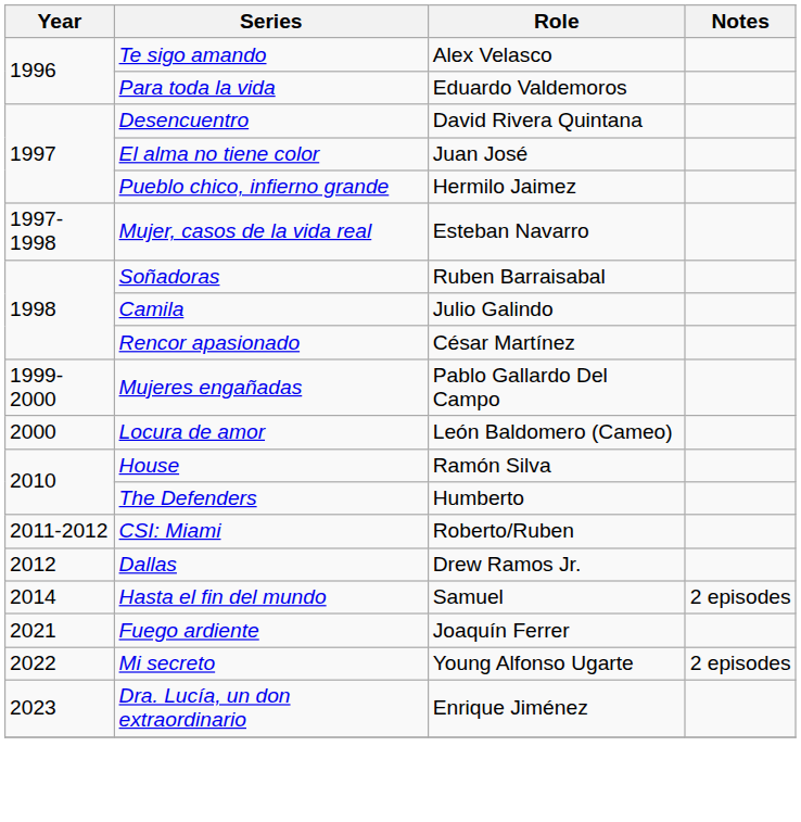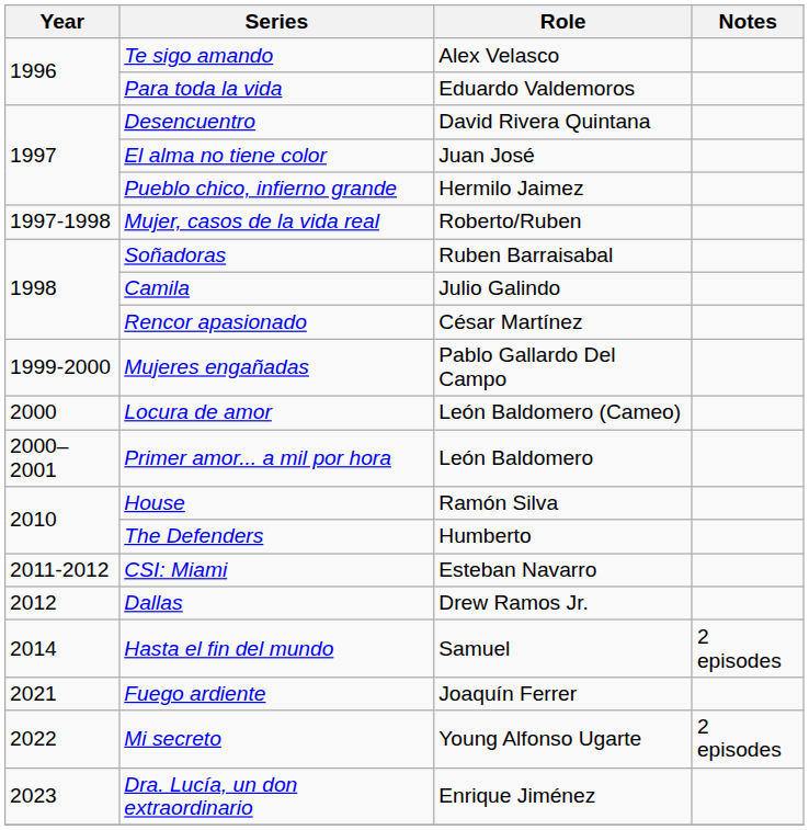Mujer, casos de la vida real | Role: Esteban Navarro -> Roberto/Ruben
+ row: 2000–2001 | Primer amor... a mil por hora | León Baldomero
CSI: Miami | Role: Roberto/Ruben -> Esteban Navarro
